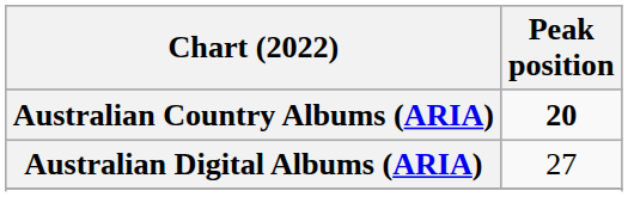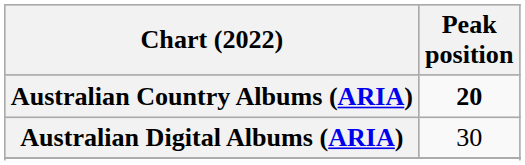Australian Digital Albums (ARIA) | Peak position: 27 -> 30
